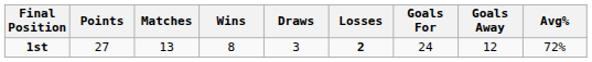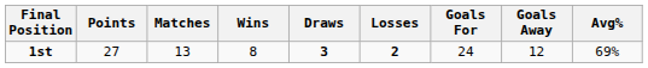1st | Draws: normal -> bold
1st | Avg%: 72% -> 69%
